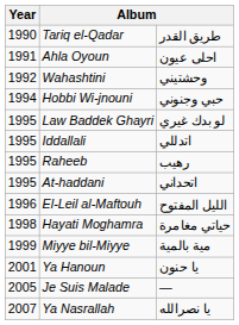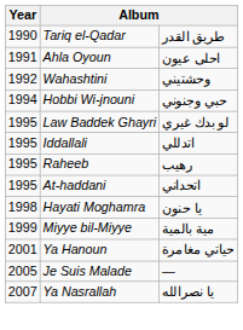- row: 1996 | El-Leil al-Maftouh | الليل المفتوح
Hayati Moghamra | column 3: حياتي مغامرة -> يا حنون
Ya Hanoun | column 3: يا حنون -> حياتي مغامرة
